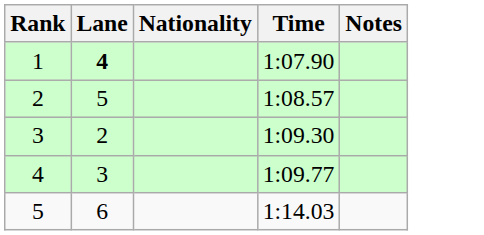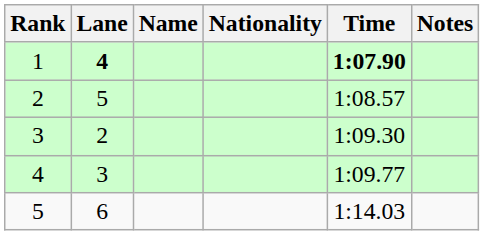+ column: Name
1 | Time: normal -> bold
